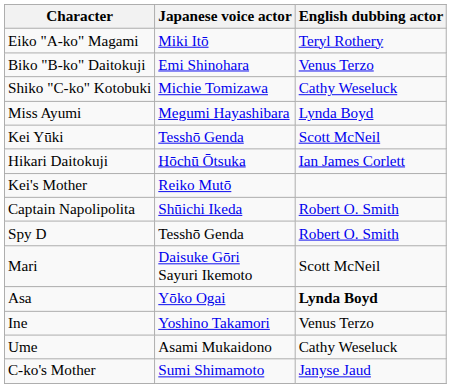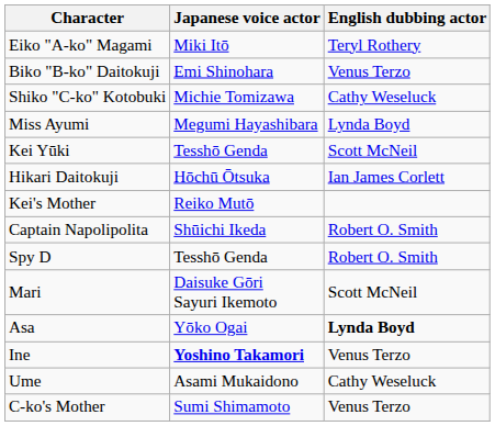Ine | Japanese voice actor: normal -> bold
C-ko's Mother | English dubbing actor: Janyse Jaud -> Venus Terzo
